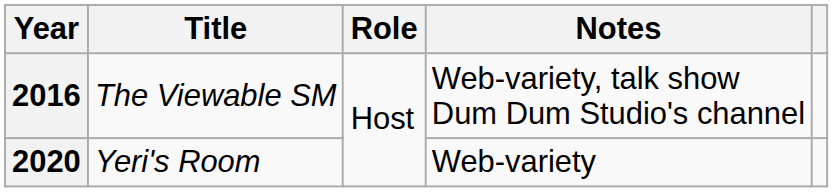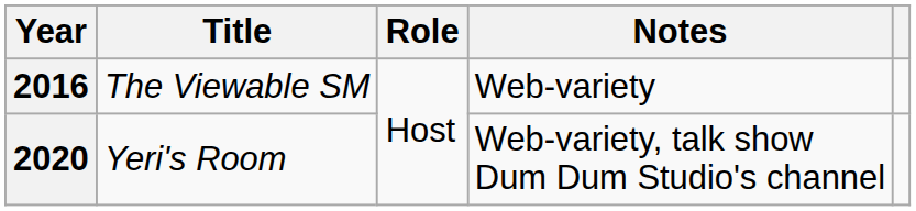2016 | Notes: Web-variety, talk show Dum Dum Studio's channel -> Web-variety
2020 | Notes: Web-variety -> Web-variety, talk show Dum Dum Studio's channel
